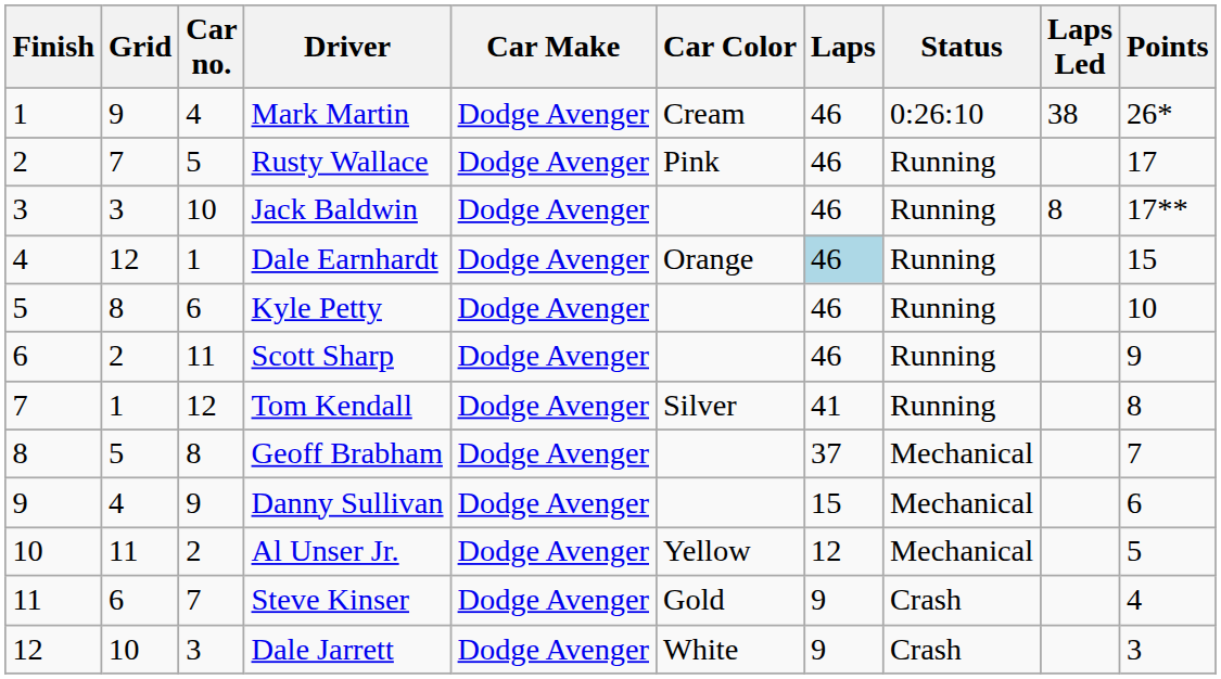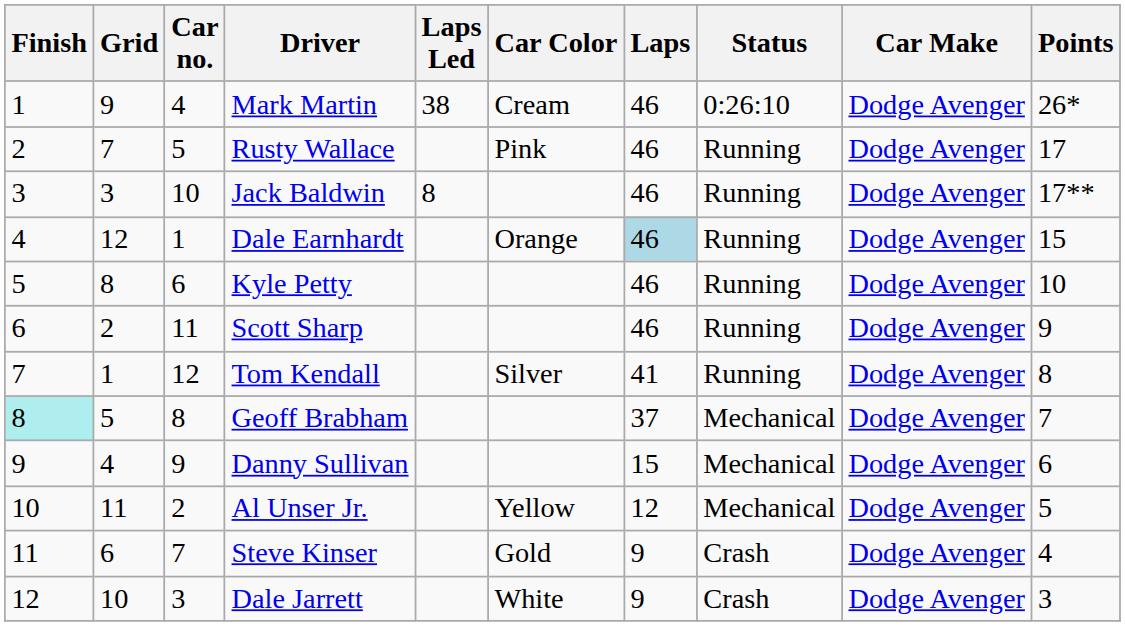columns swapped: Car Make <-> Laps Led
Geoff Brabham | Finish: no background -> paleturquoise background
